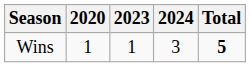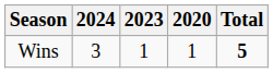columns swapped: 2020 <-> 2024
